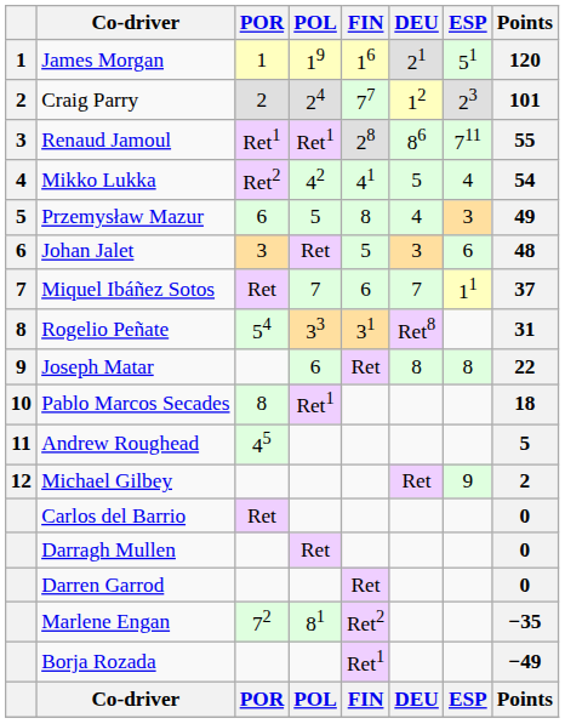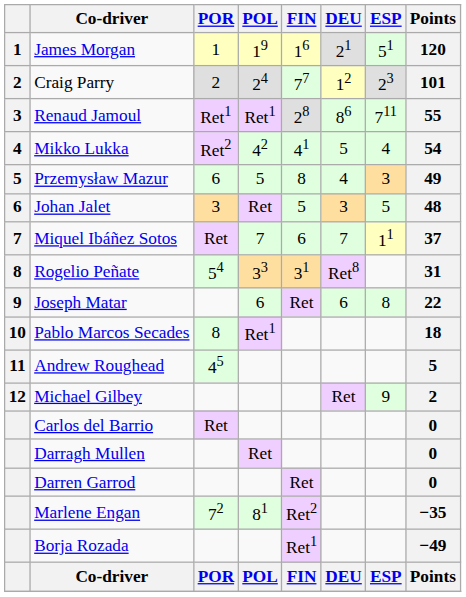Johan Jalet | ESP: 6 -> 5
Joseph Matar | DEU: 8 -> 6
